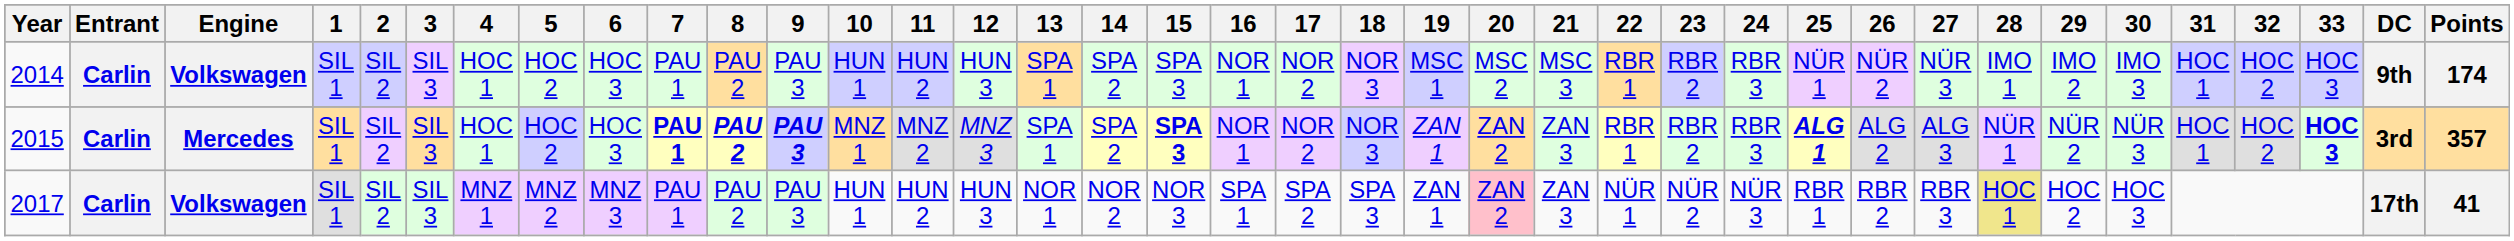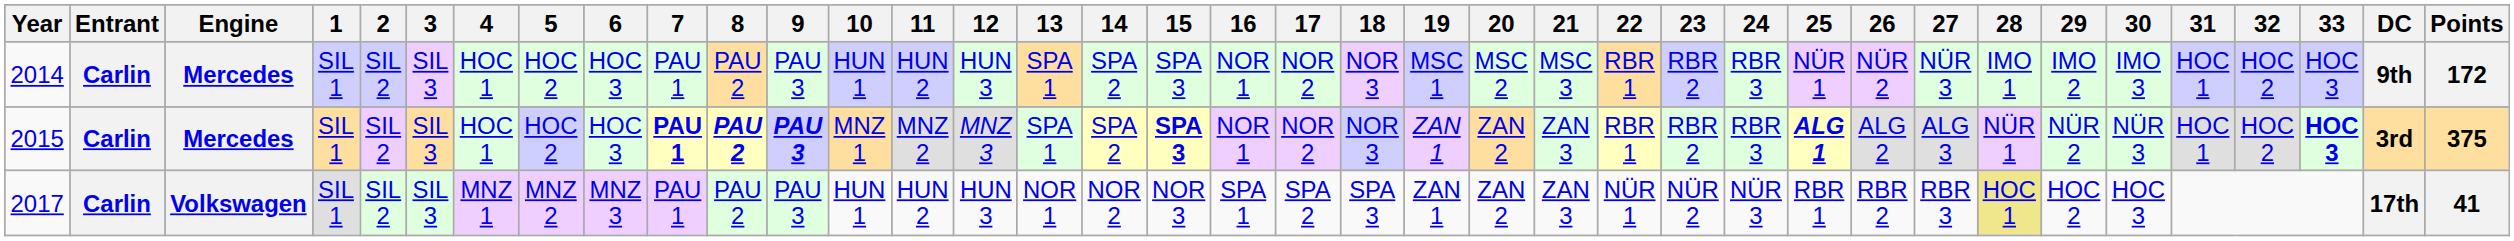2014 | Engine: Volkswagen -> Mercedes
2014 | Points: 174 -> 172
2015 | Points: 357 -> 375
2017 | 20: pink background -> no background
